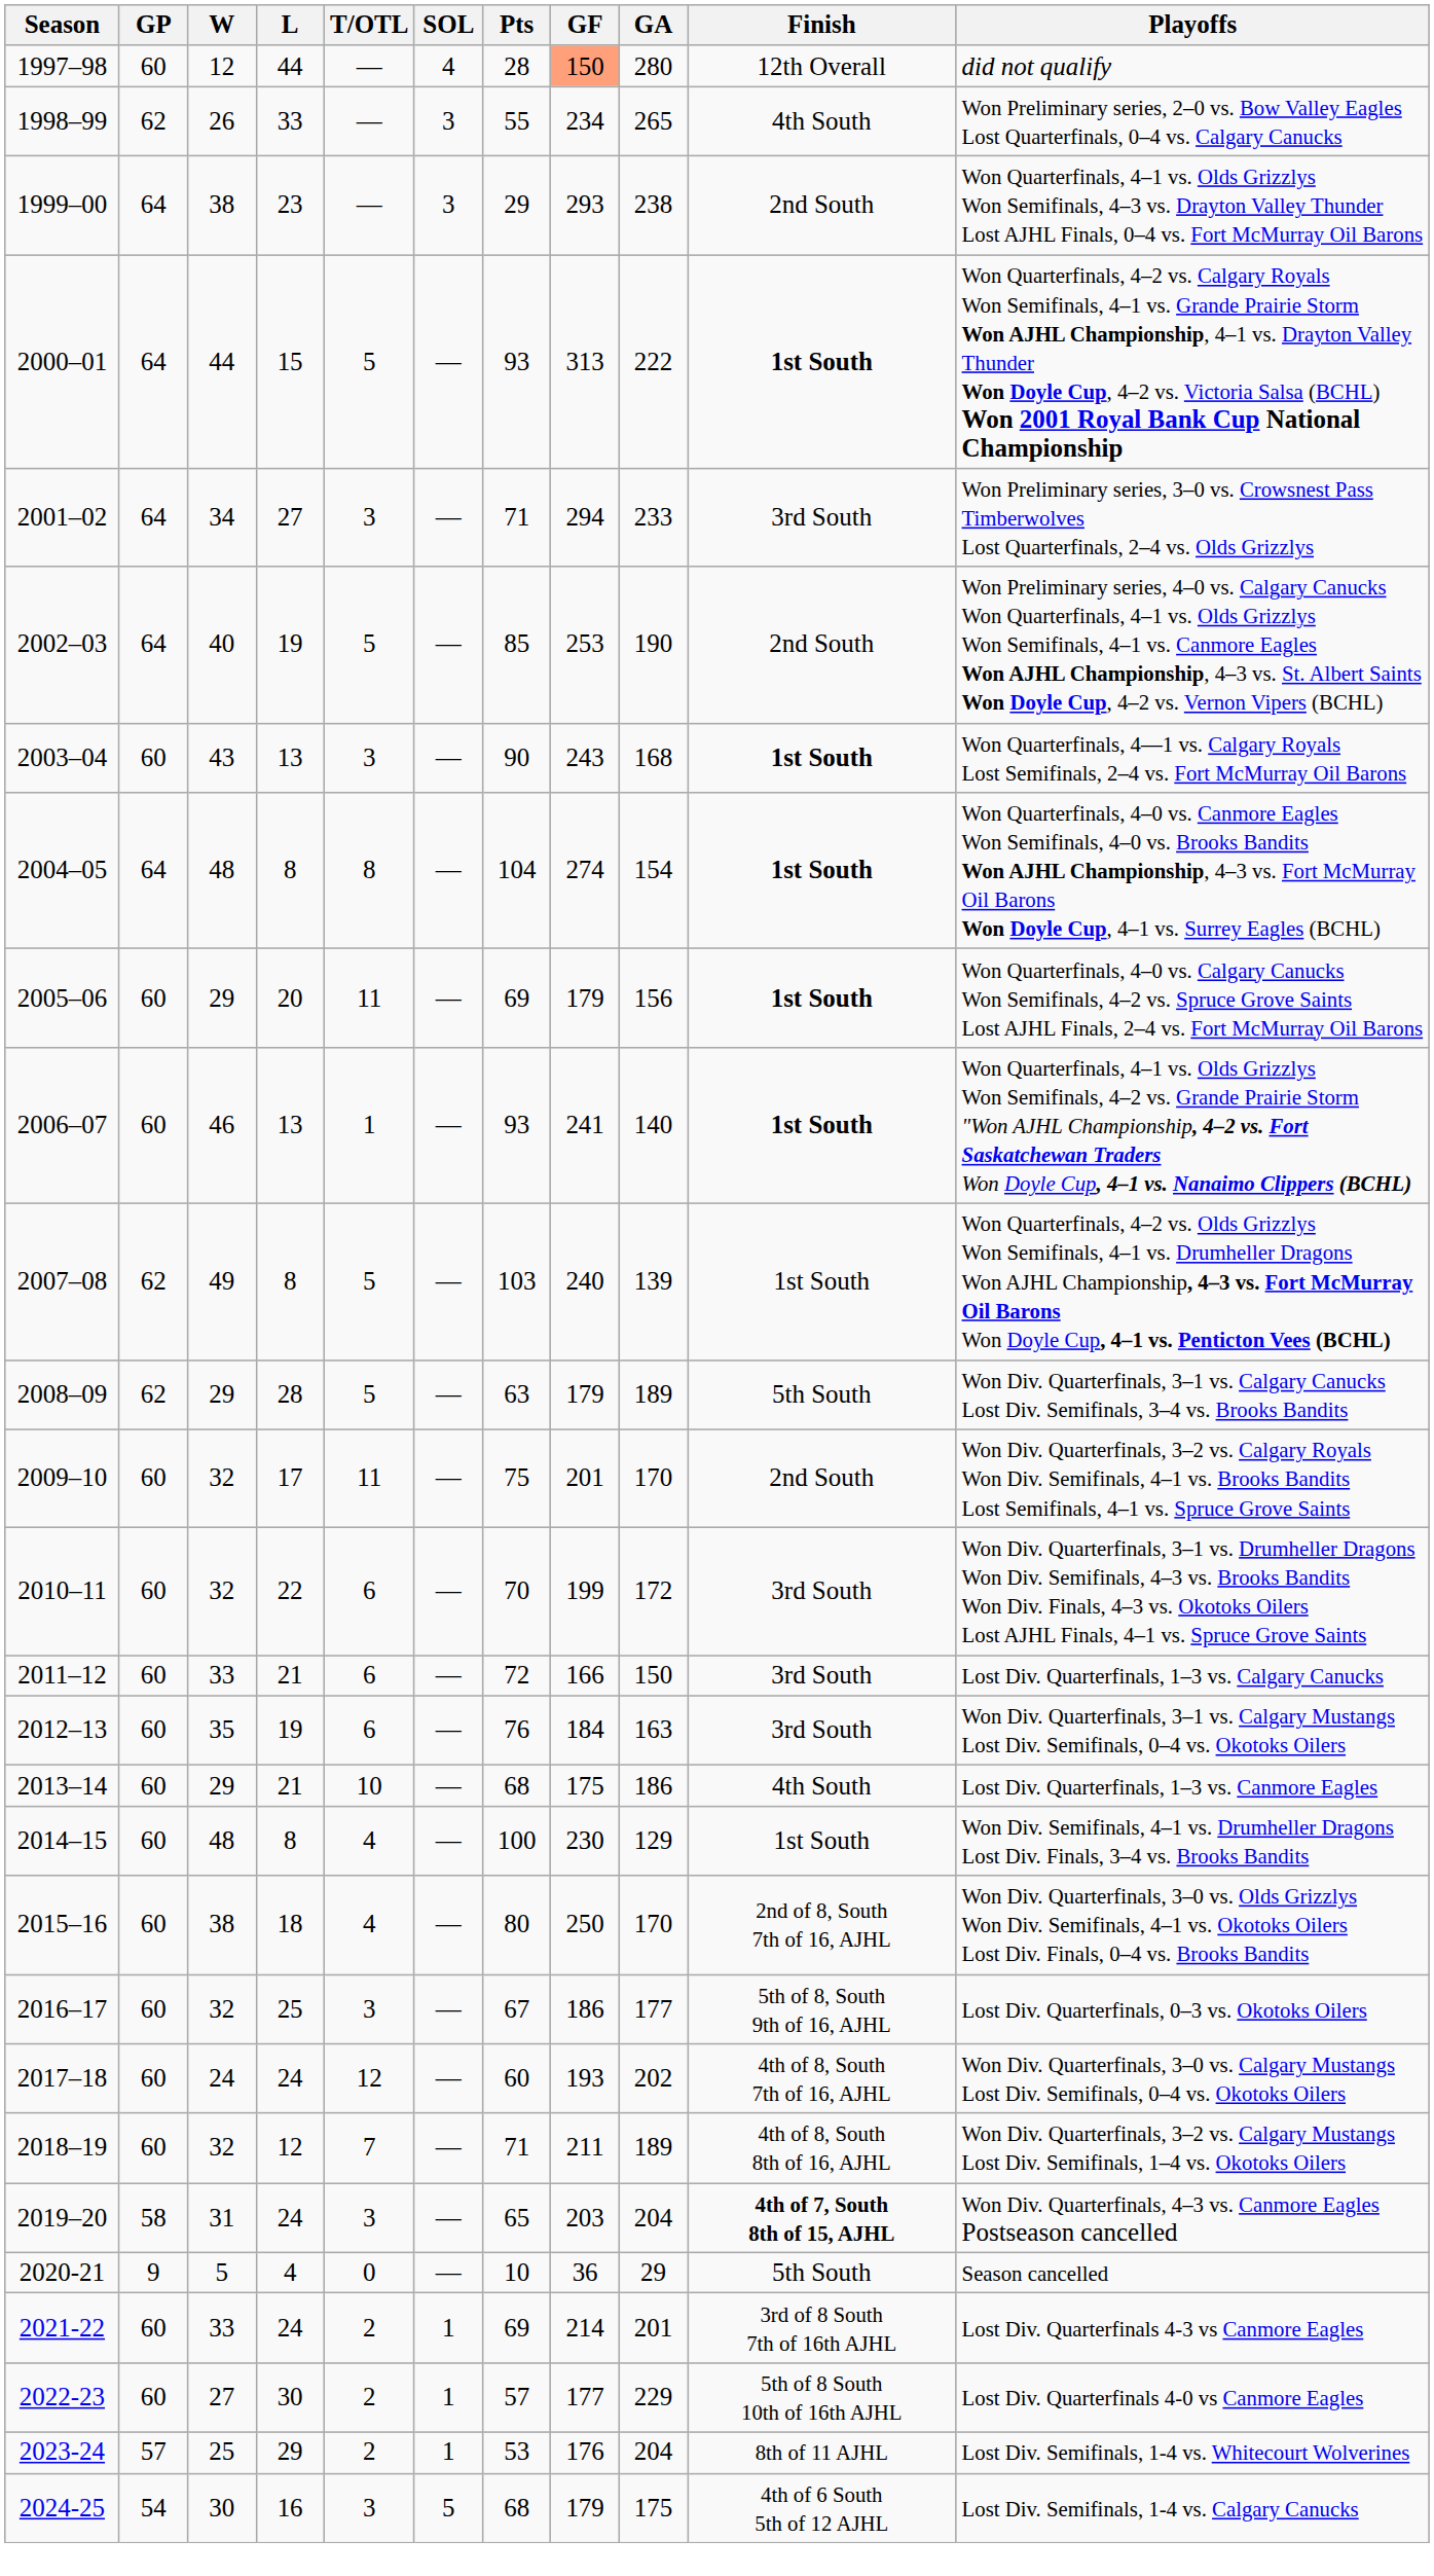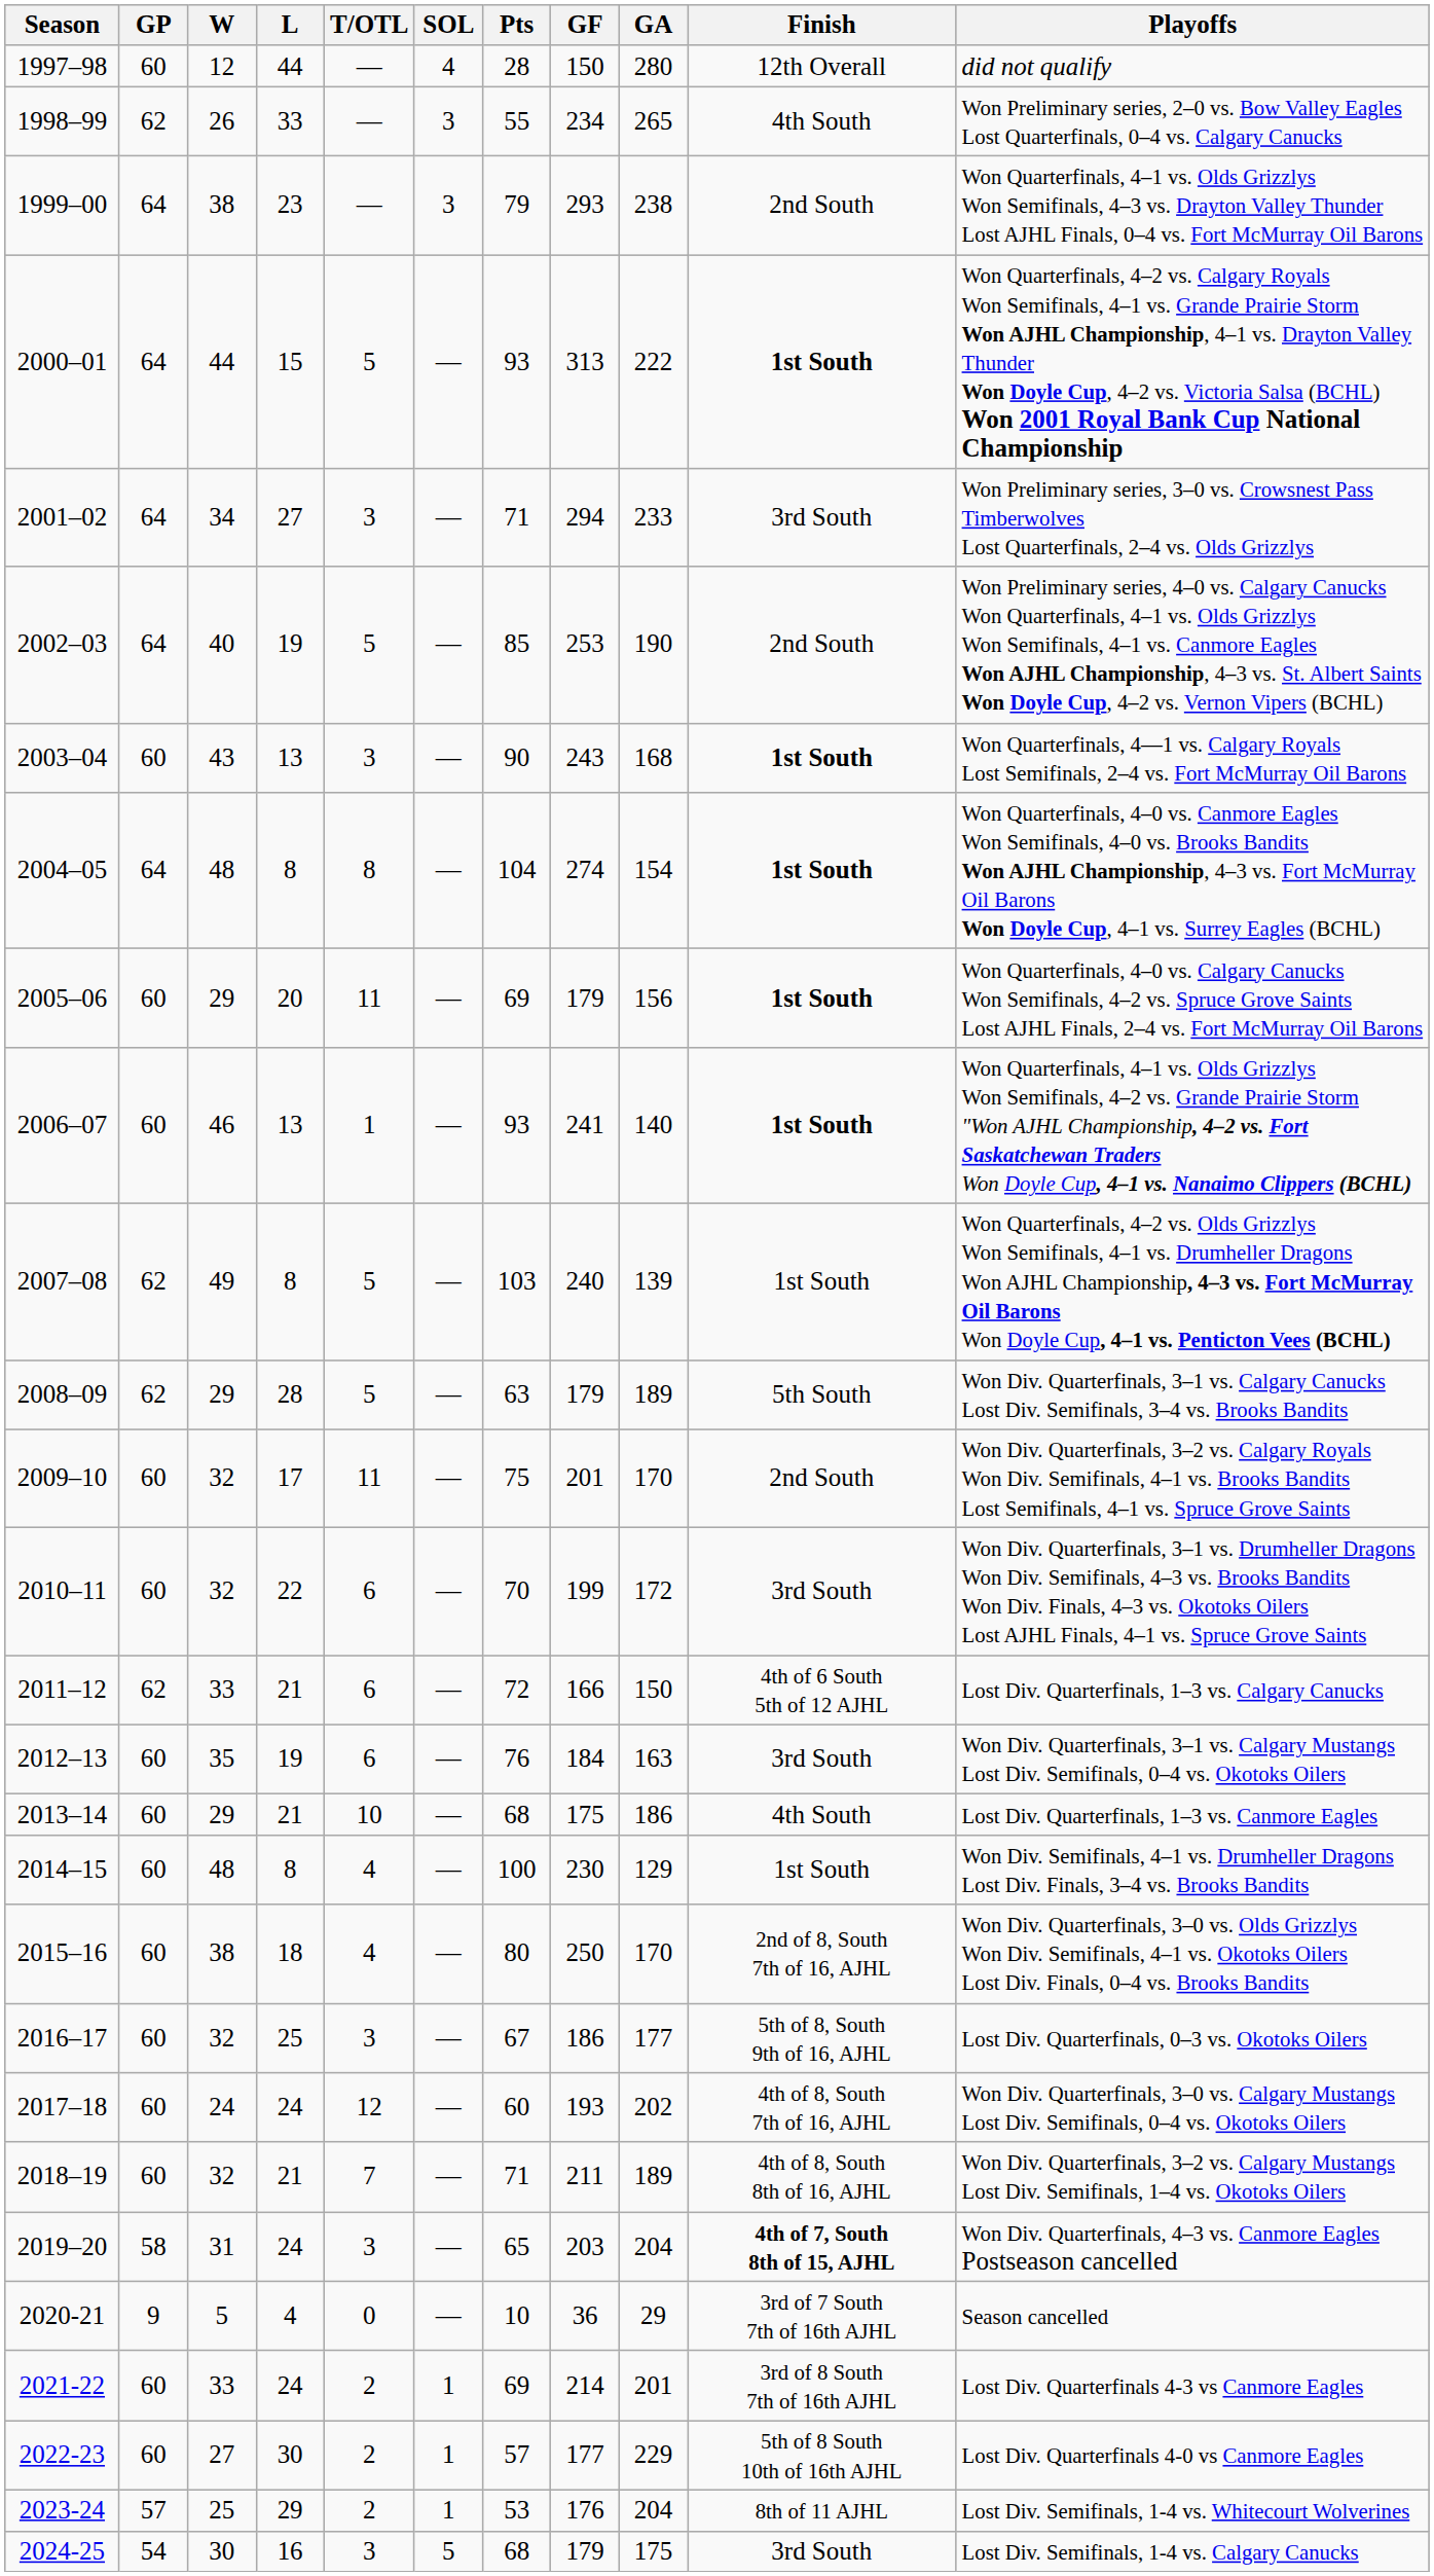1997–98 | GF: lightsalmon background -> no background
1999–00 | Pts: 29 -> 79
2011–12 | GP: 60 -> 62
2011–12 | Finish: 3rd South -> 4th of 6 South 5th of 12 AJHL
2018–19 | L: 12 -> 21
2020-21 | Finish: 5th South -> 3rd of 7 South 7th of 16th AJHL
2024-25 | Finish: 4th of 6 South 5th of 12 AJHL -> 3rd South
